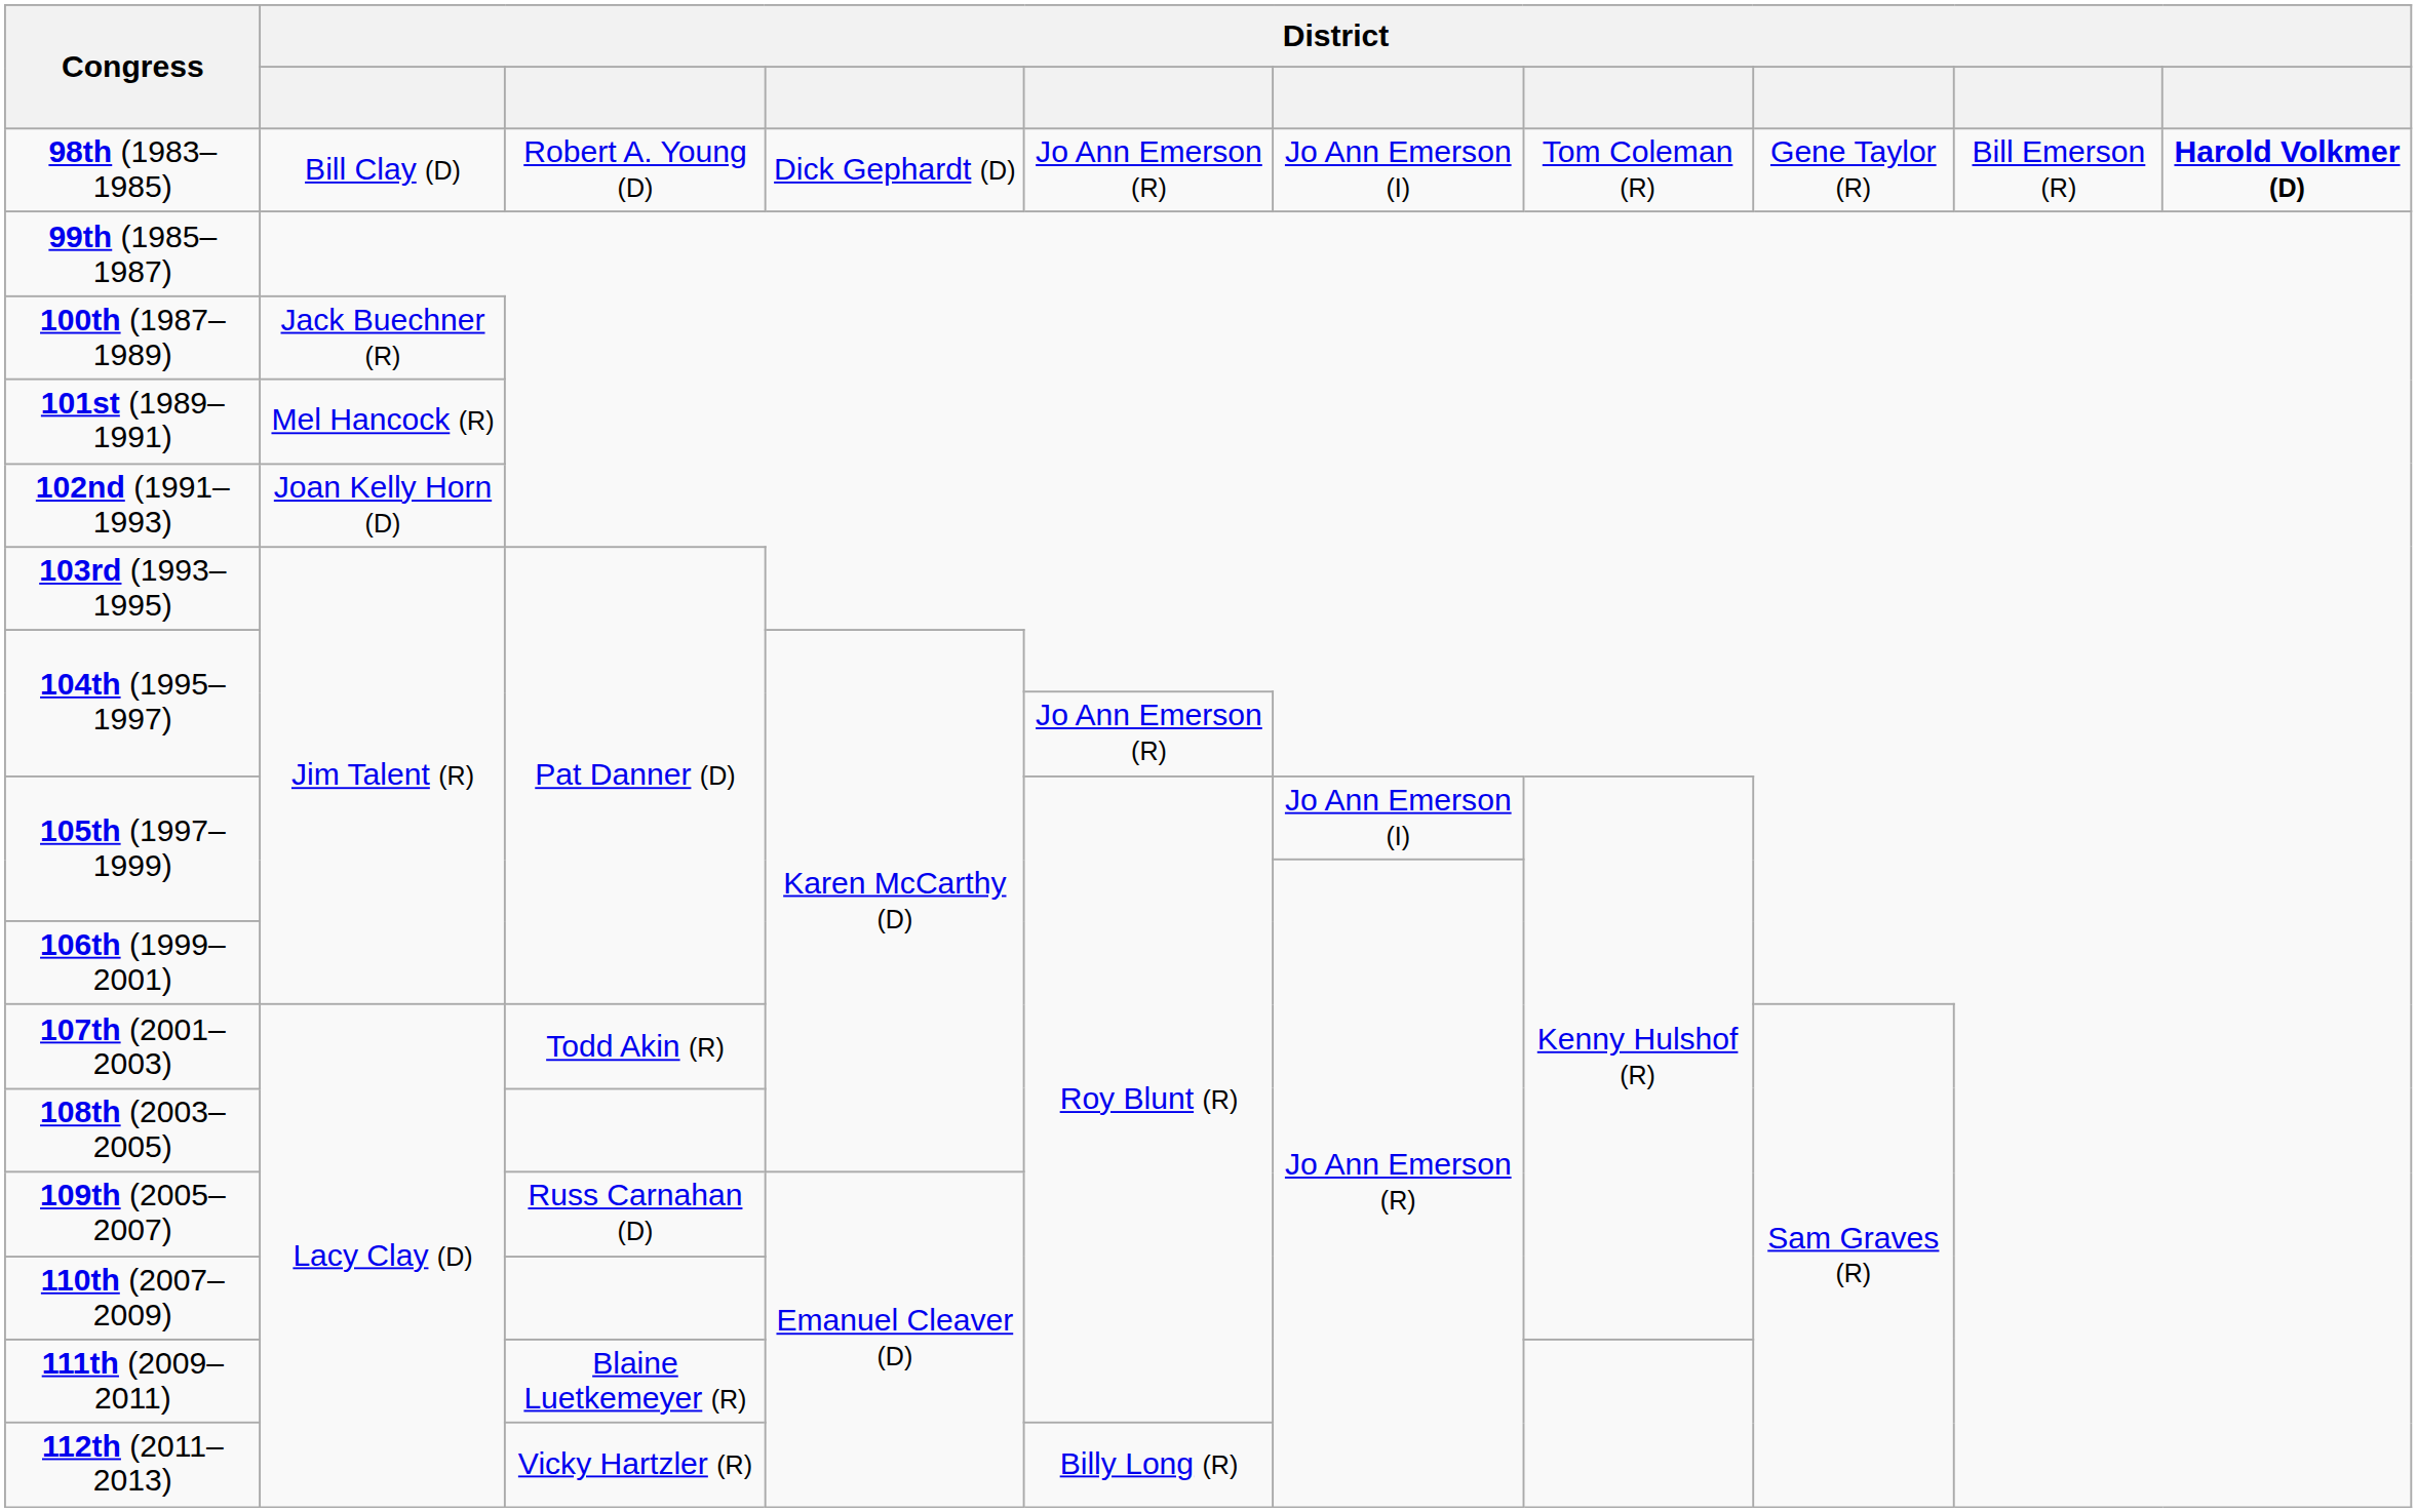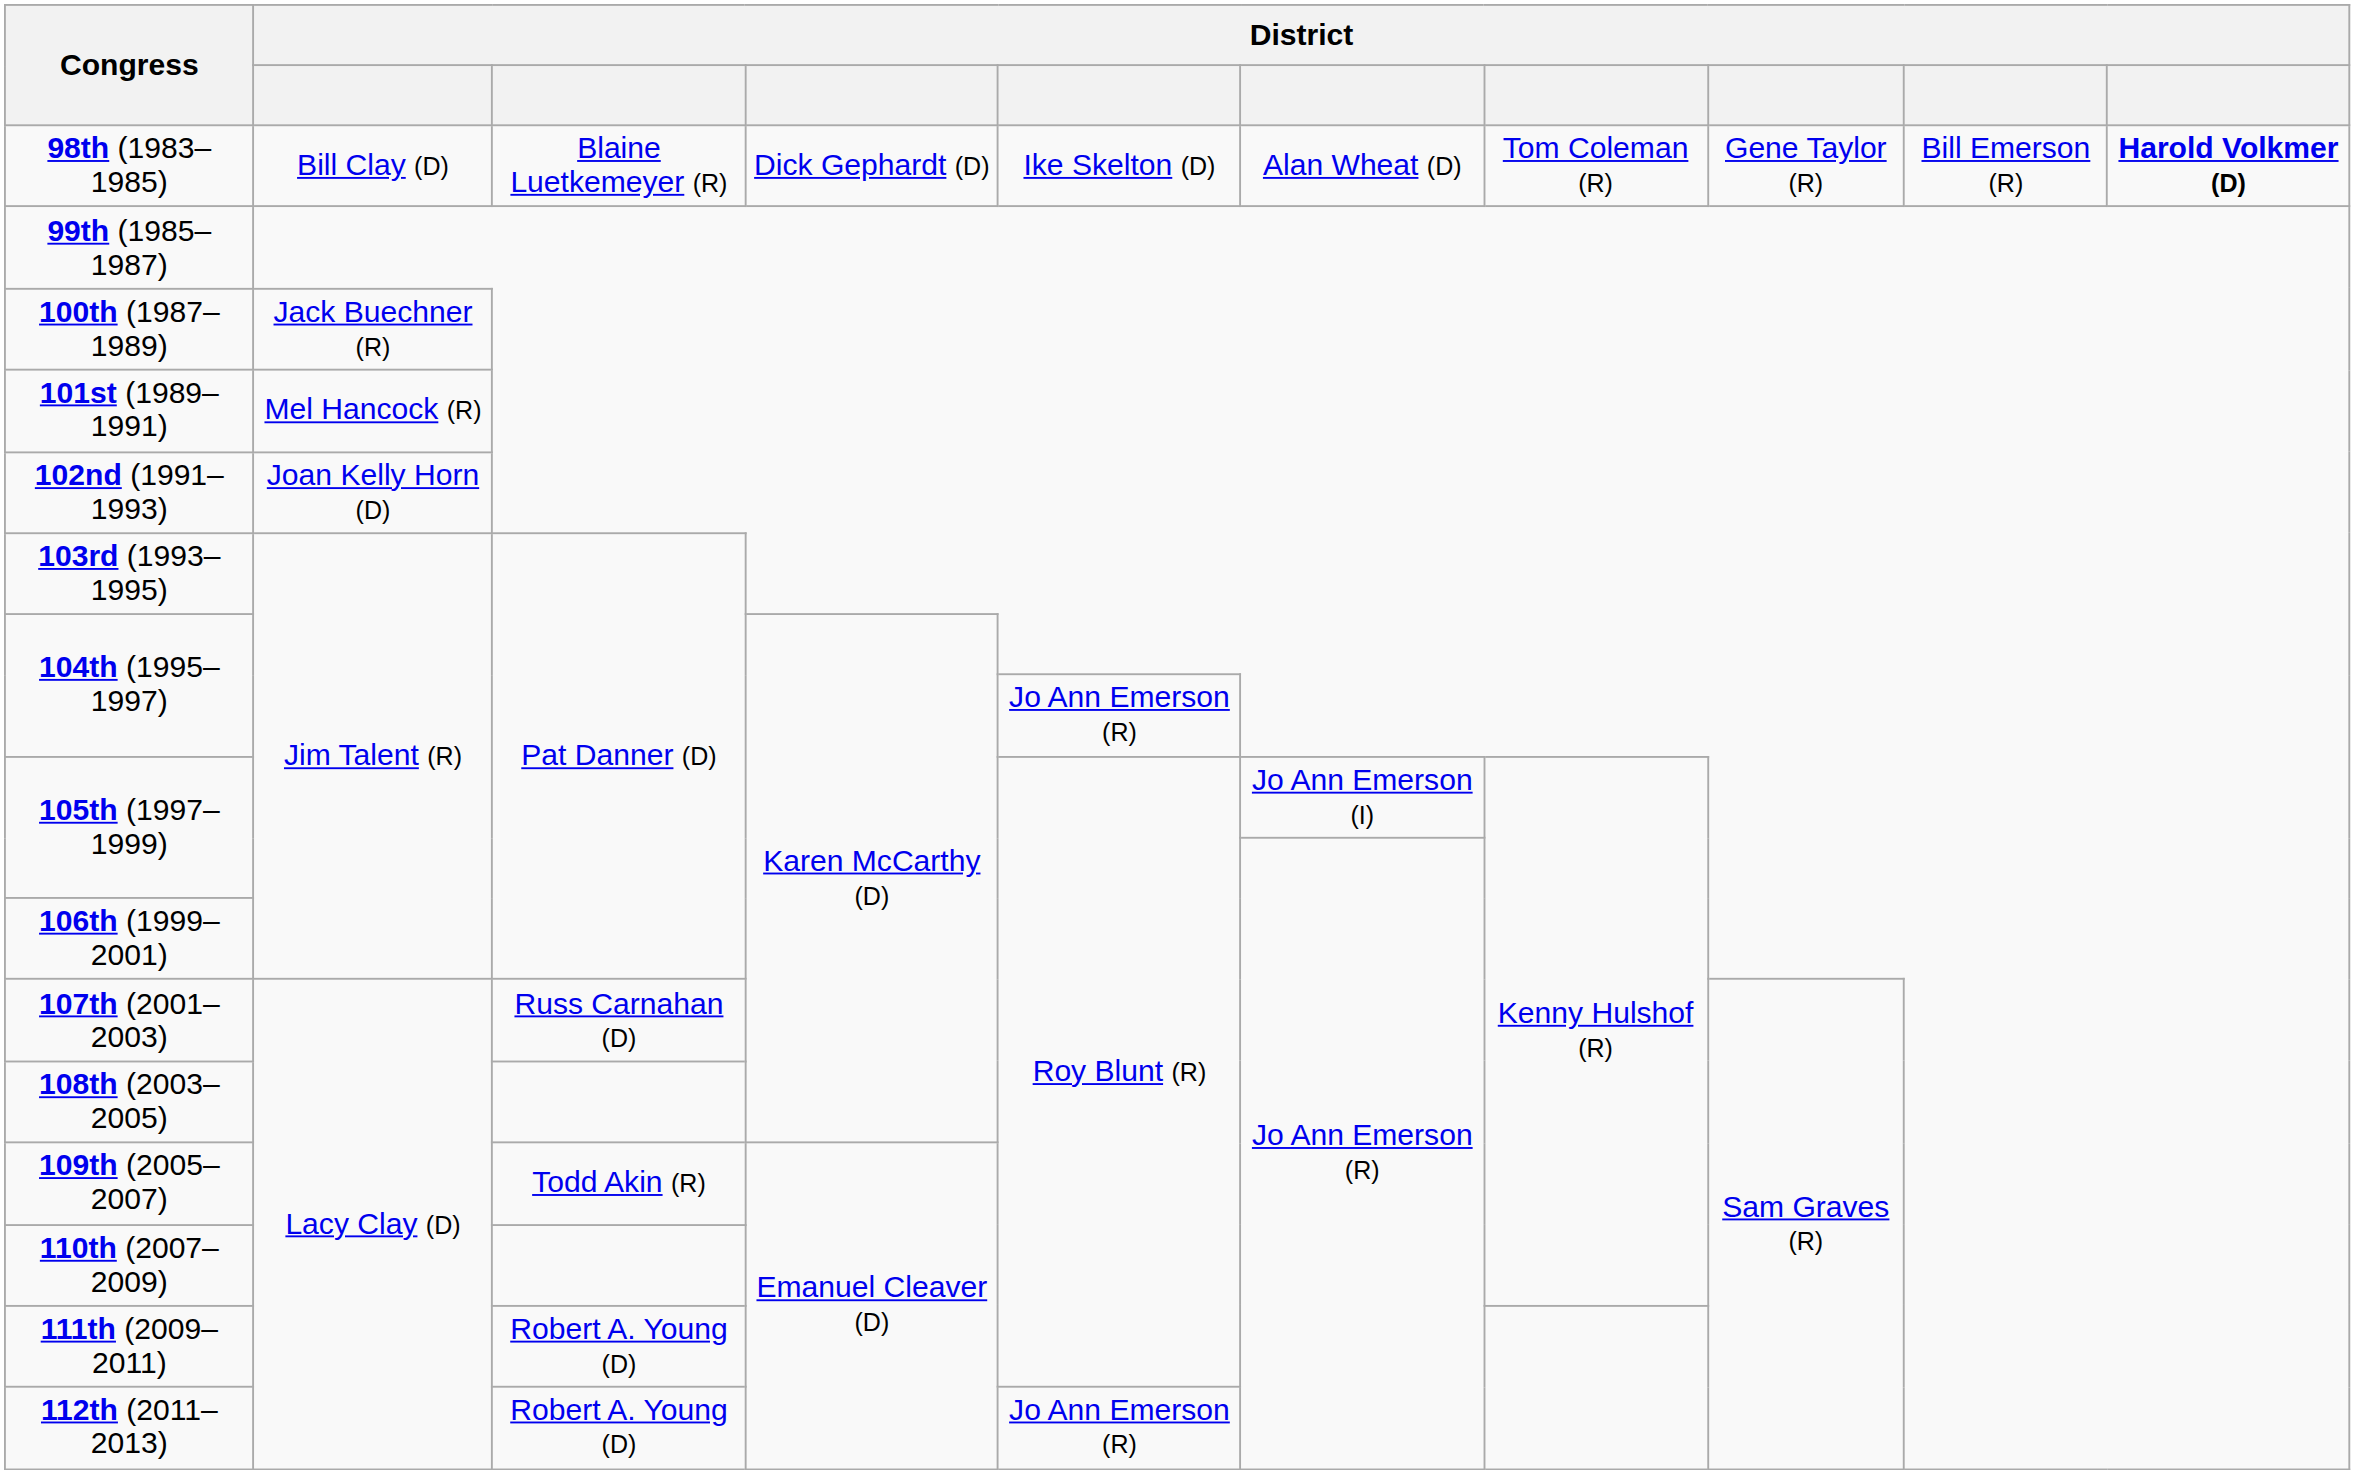98th (1983–1985) | column 3: Robert A. Young (D) -> Blaine Luetkemeyer (R)
98th (1983–1985) | column 5: Jo Ann Emerson (R) -> Ike Skelton (D)
98th (1983–1985) | column 6: Jo Ann Emerson (I) -> Alan Wheat (D)
107th (2001–2003) | column 3: Todd Akin (R) -> Russ Carnahan (D)
109th (2005–2007) | column 3: Russ Carnahan (D) -> Todd Akin (R)
111th (2009–2011) | column 3: Blaine Luetkemeyer (R) -> Robert A. Young (D)
112th (2011–2013) | column 3: Vicky Hartzler (R) -> Robert A. Young (D)
112th (2011–2013) | column 5: Billy Long (R) -> Jo Ann Emerson (R)
